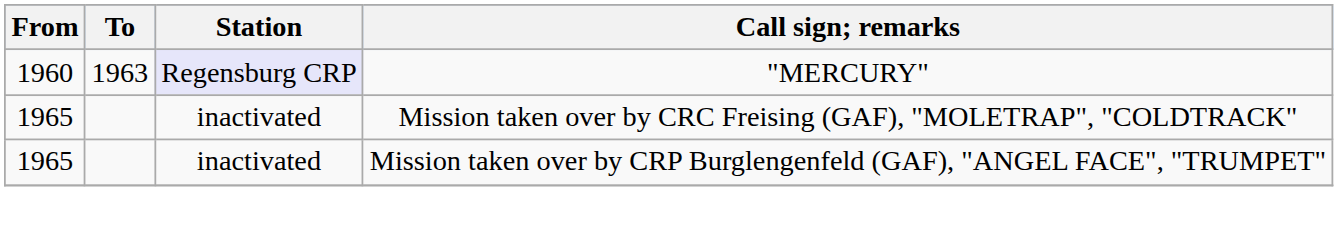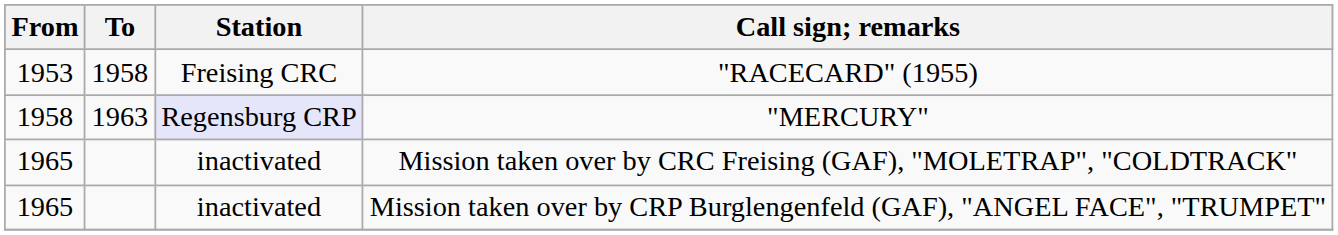+ row: 1953 | 1958 | Freising CRC | "RACECARD" (1955)
"MERCURY" | From: 1960 -> 1958
